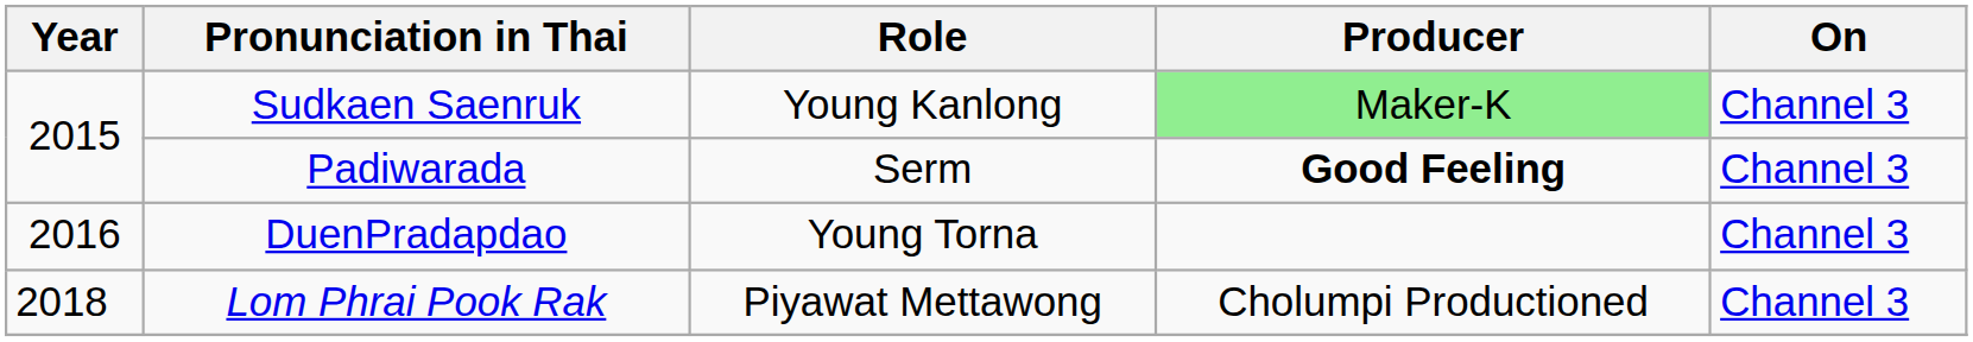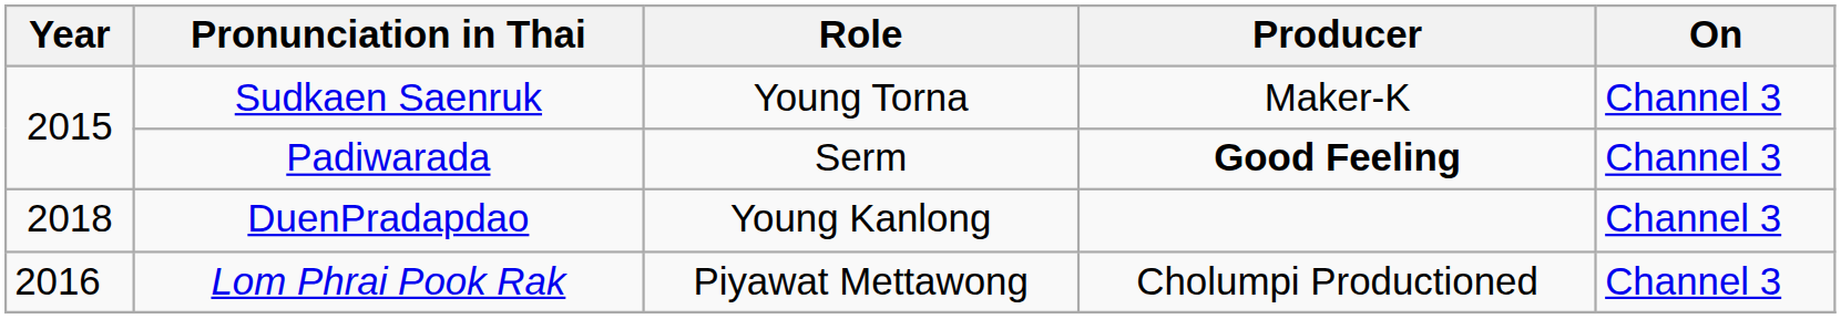Sudkaen Saenruk | Role: Young Kanlong -> Young Torna
Sudkaen Saenruk | Producer: lightgreen background -> no background
DuenPradapdao | Year: 2016 -> 2018
DuenPradapdao | Role: Young Torna -> Young Kanlong
Lom Phrai Pook Rak | Year: 2018 -> 2016
